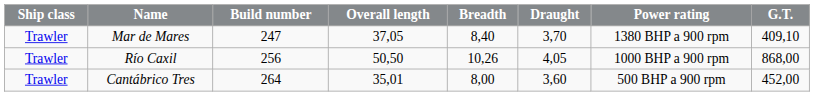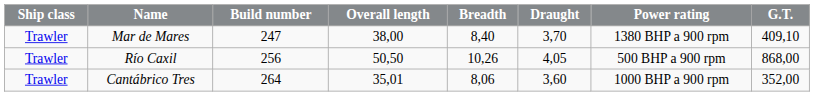Mar de Mares | Overall length: 37,05 -> 38,00
Río Caxil | Power rating: 1000 BHP a 900 rpm -> 500 BHP a 900 rpm
Cantábrico Tres | Breadth: 8,00 -> 8,06
Cantábrico Tres | Power rating: 500 BHP a 900 rpm -> 1000 BHP a 900 rpm
Cantábrico Tres | G.T.: 452,00 -> 352,00
